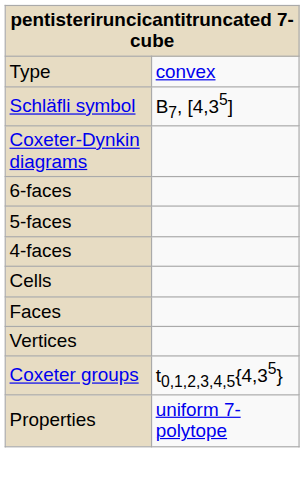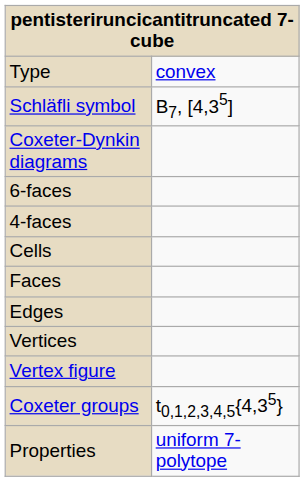- row: 5-faces
+ row: Edges
+ row: Vertex figure
